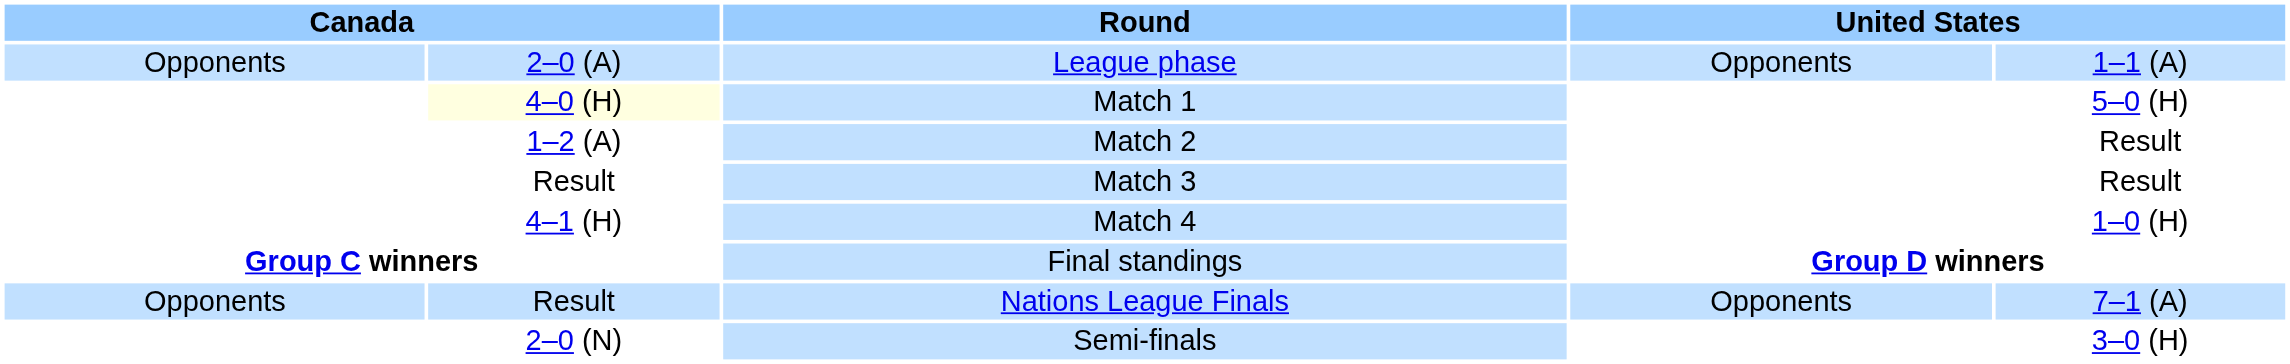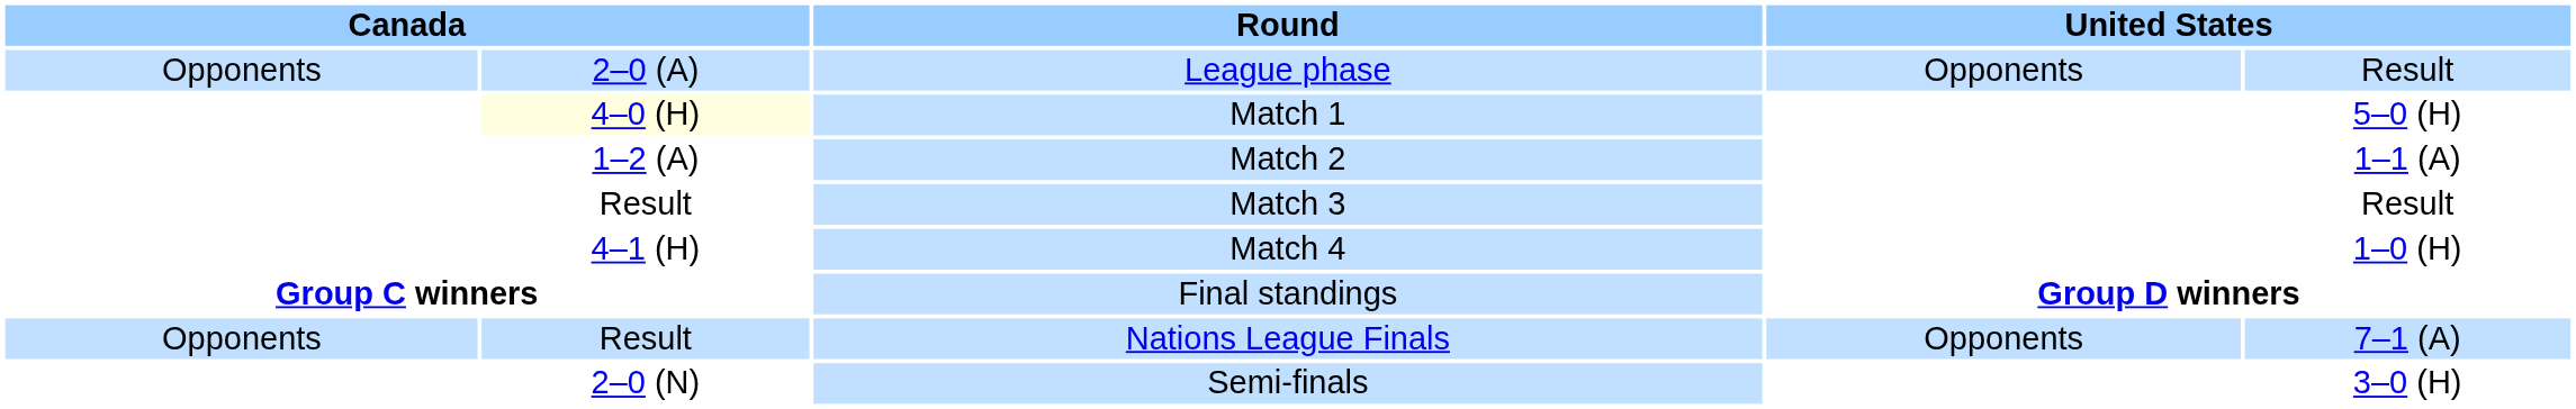League phase | column 5: 1–1 (A) -> Result
Match 2 | column 5: Result -> 1–1 (A)
